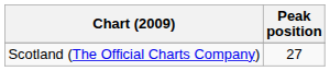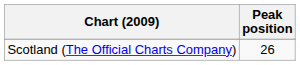Scotland (The Official Charts Company) | Peak position: 27 -> 26
